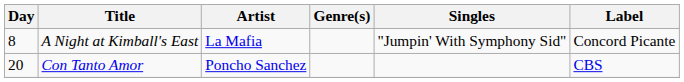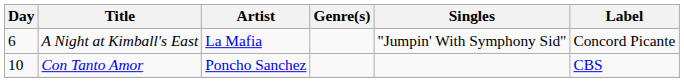A Night at Kimball's East | Day: 8 -> 6
Con Tanto Amor | Day: 20 -> 10
